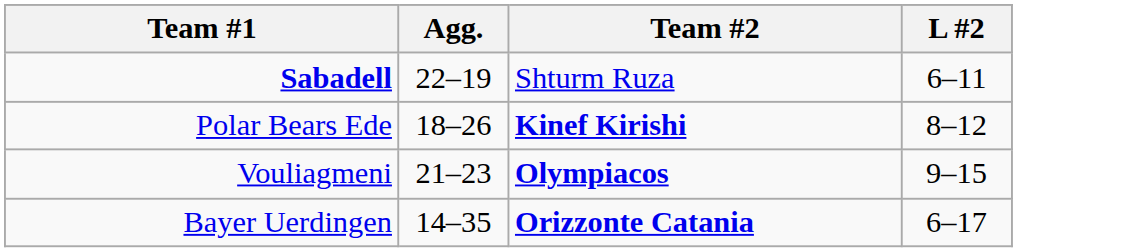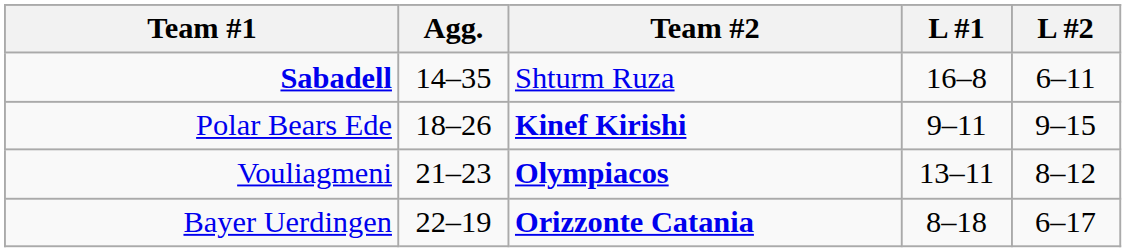+ column: L #1 | 16–8 | 9–11 | 13–11 | 8–18
Sabadell | Agg.: 22–19 -> 14–35
Polar Bears Ede | L #2: 8–12 -> 9–15
Vouliagmeni | L #2: 9–15 -> 8–12
Bayer Uerdingen | Agg.: 14–35 -> 22–19
